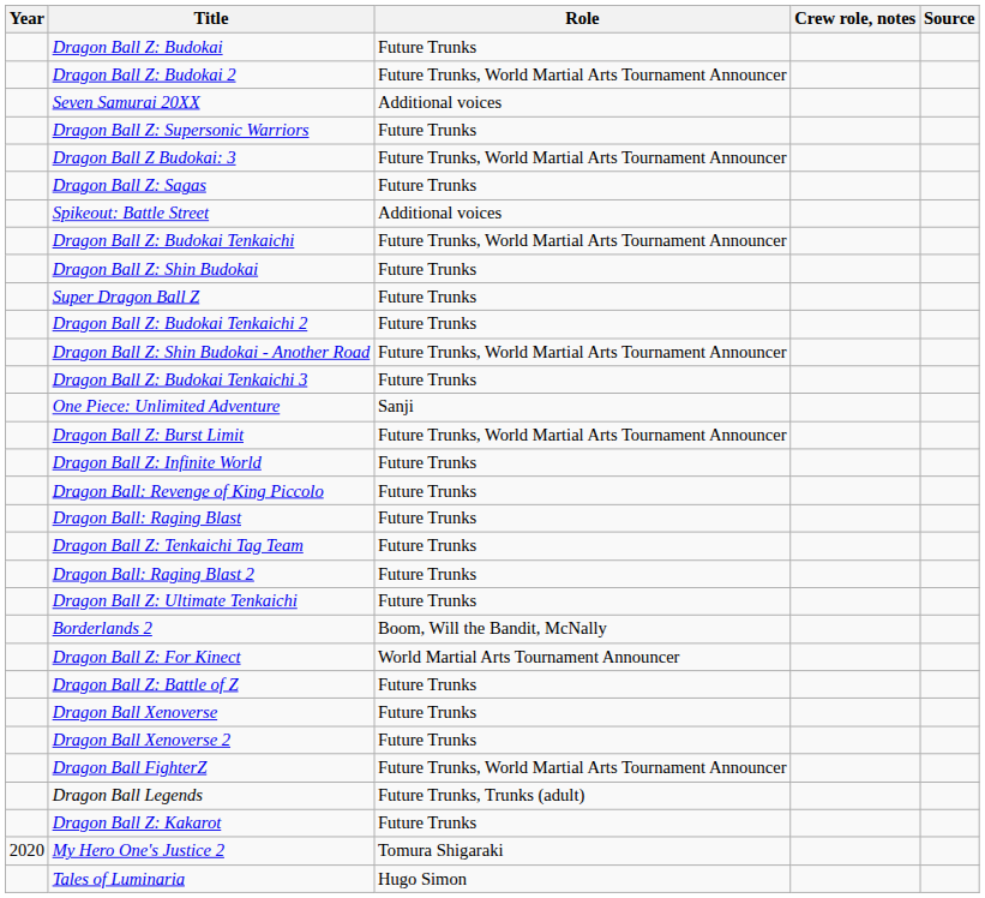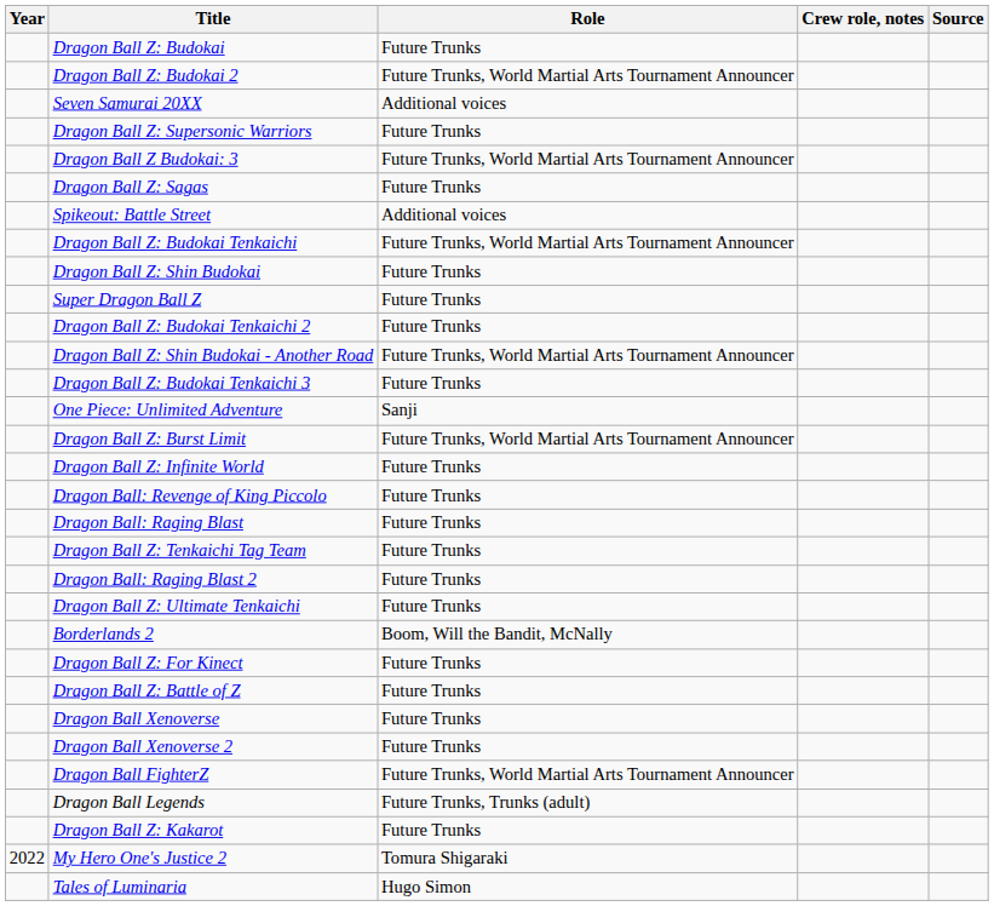Dragon Ball Z: For Kinect | Role: World Martial Arts Tournament Announcer -> Future Trunks
My Hero One's Justice 2 | Year: 2020 -> 2022
